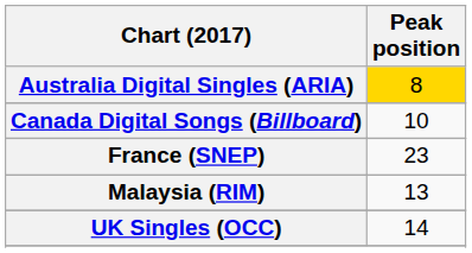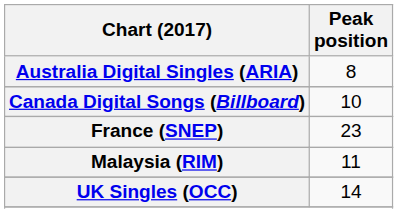Australia Digital Singles (ARIA) | Peak position: gold background -> no background
Malaysia (RIM) | Peak position: 13 -> 11
